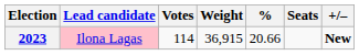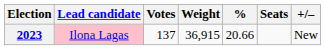2023 | Votes: 114 -> 137
2023 | +/–: bold -> normal
